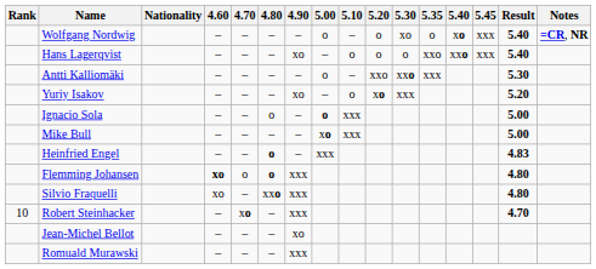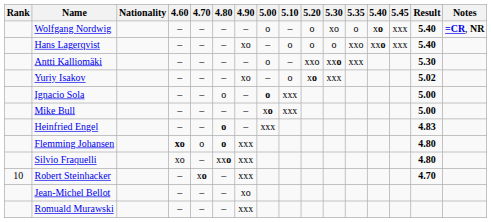Yuriy Isakov | Result: 5.20 -> 5.02
